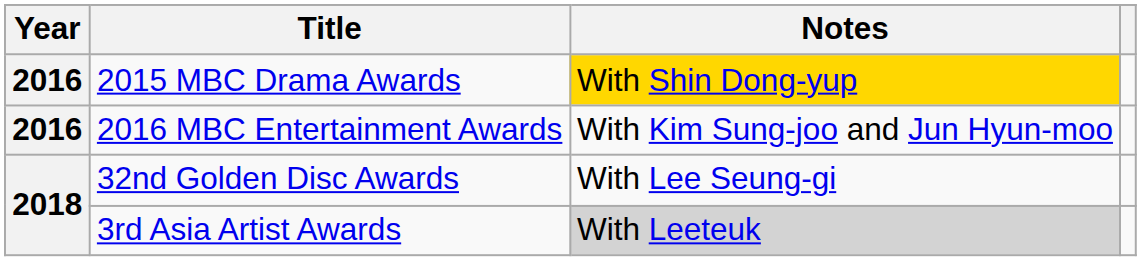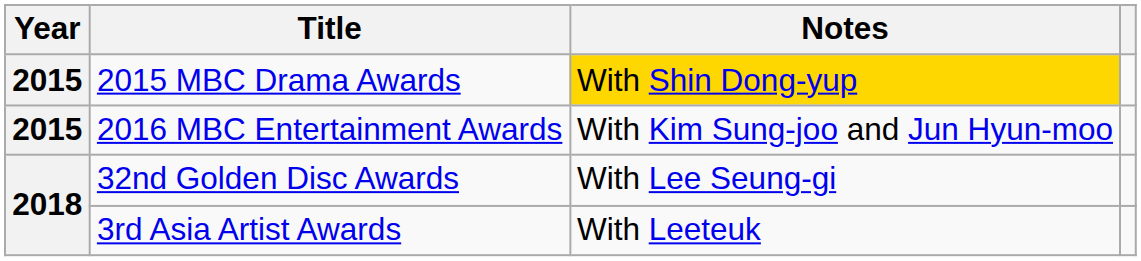2015 MBC Drama Awards | Year: 2016 -> 2015
2016 MBC Entertainment Awards | Year: 2016 -> 2015
3rd Asia Artist Awards | Notes: lightgrey background -> no background
